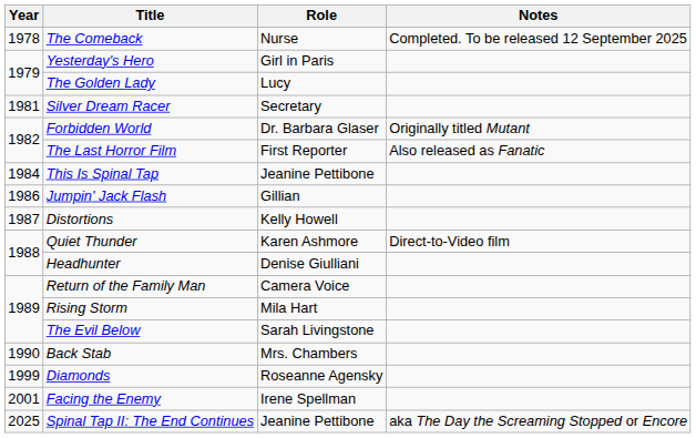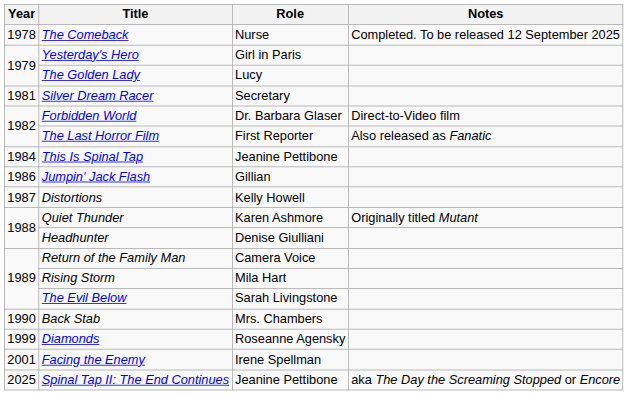Forbidden World | Notes: Originally titled Mutant -> Direct-to-Video film
Quiet Thunder | Notes: Direct-to-Video film -> Originally titled Mutant
